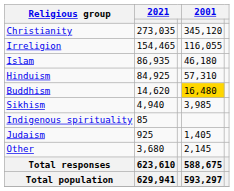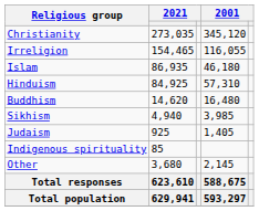Buddhism | column 4: gold background -> no background
rows swapped: Judaism <-> Indigenous spirituality
